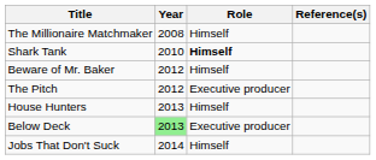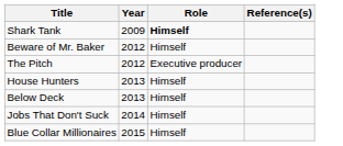- row: The Millionaire Matchmaker | 2008 | Himself
Shark Tank | Year: 2010 -> 2009
Below Deck | Year: lightgreen background -> no background
Below Deck | Role: Executive producer -> Himself
+ row: Blue Collar Millionaires | 2015 | Himself
